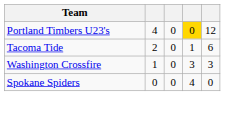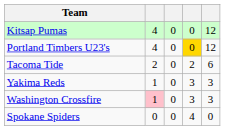+ row: Kitsap Pumas | 4 | 0 | 0 | 12
Tacoma Tide | column 4: 1 -> 2
+ row: Yakima Reds | 1 | 0 | 3 | 3
Washington Crossfire | column 2: no background -> pink background
